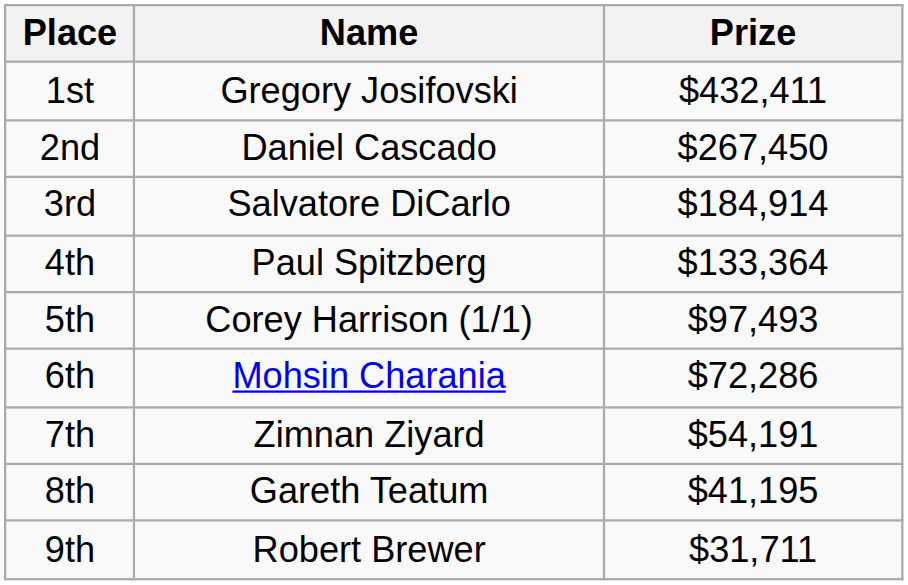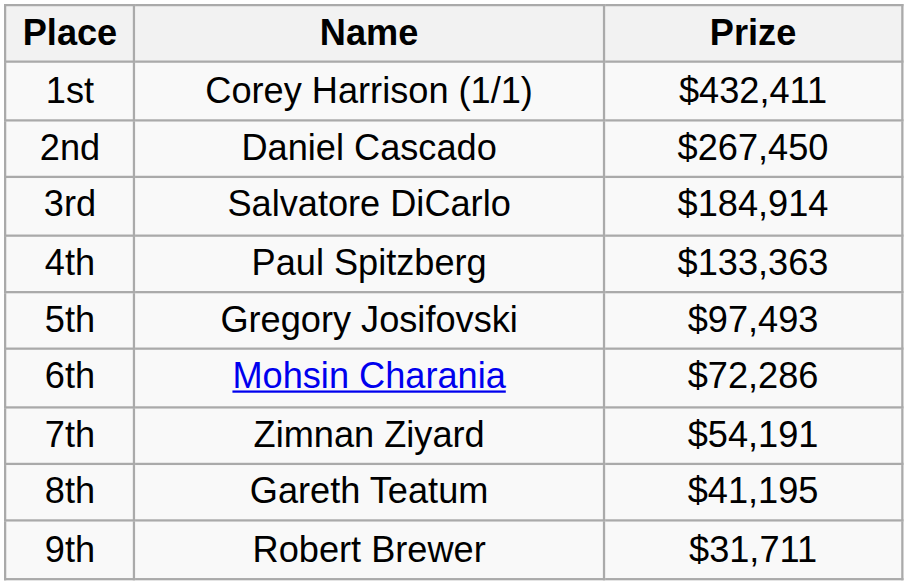1st | Name: Gregory Josifovski -> Corey Harrison (1/1)
4th | Prize: $133,364 -> $133,363
5th | Name: Corey Harrison (1/1) -> Gregory Josifovski
